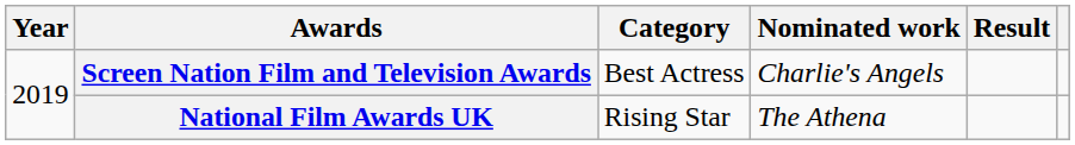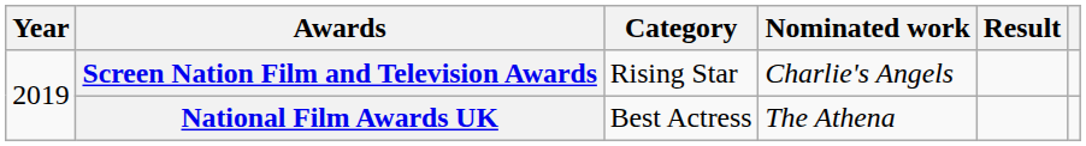Screen Nation Film and Television Awards | Category: Best Actress -> Rising Star
National Film Awards UK | Category: Rising Star -> Best Actress
